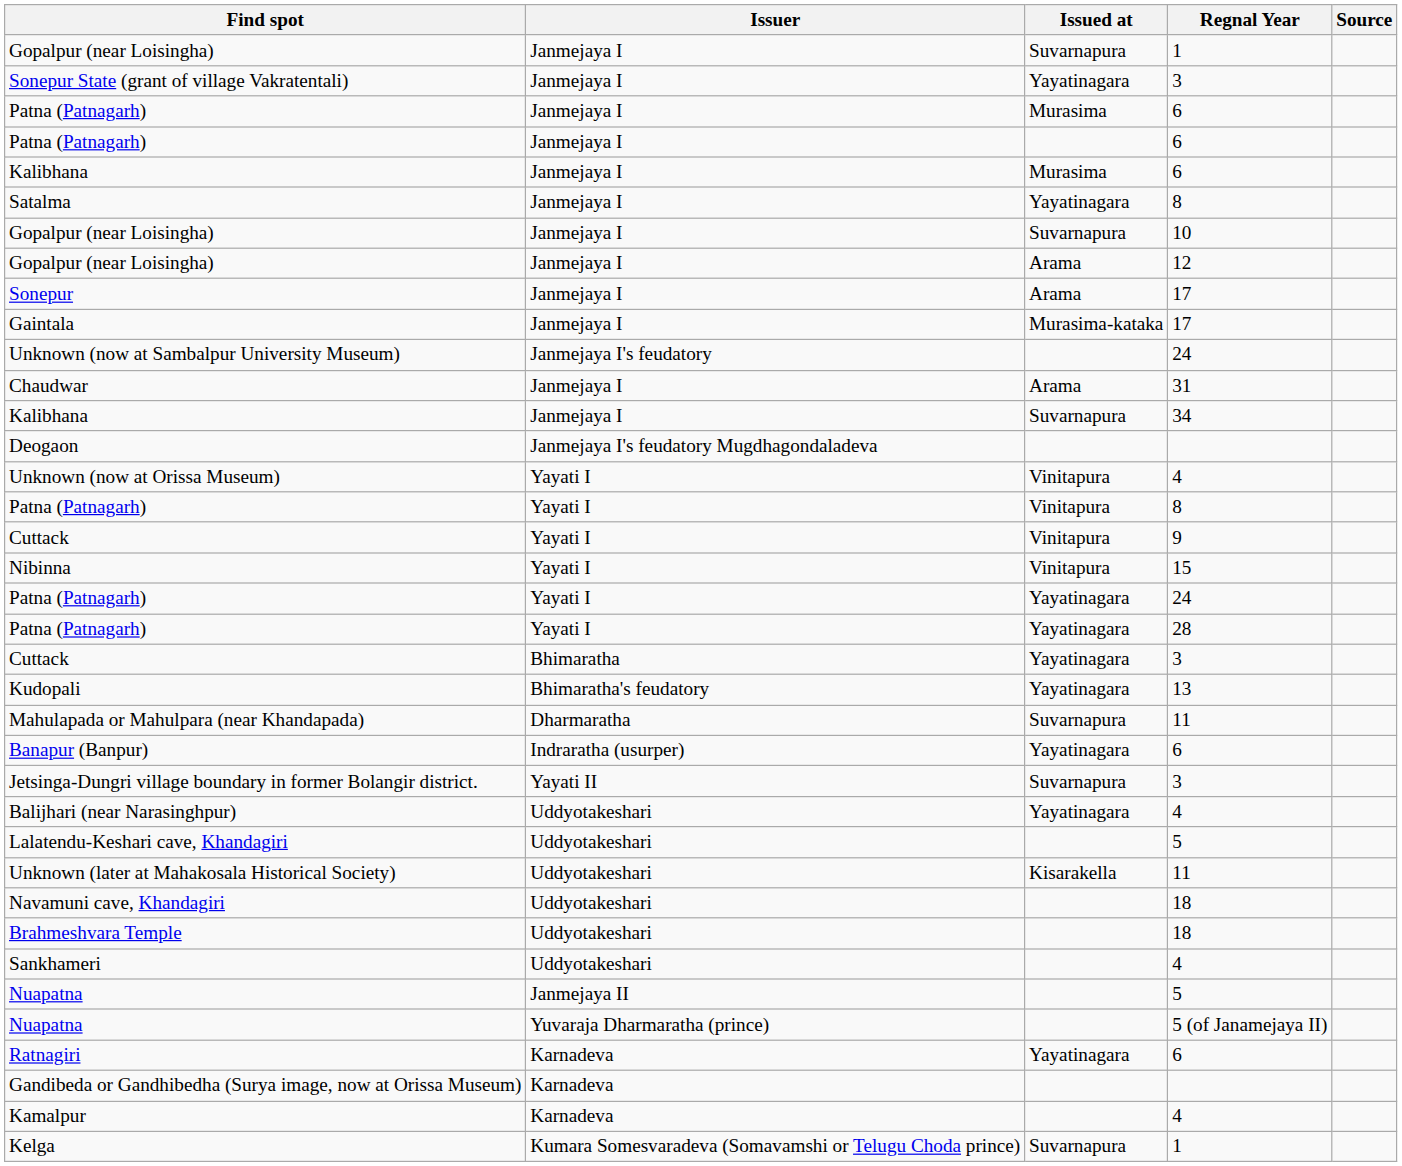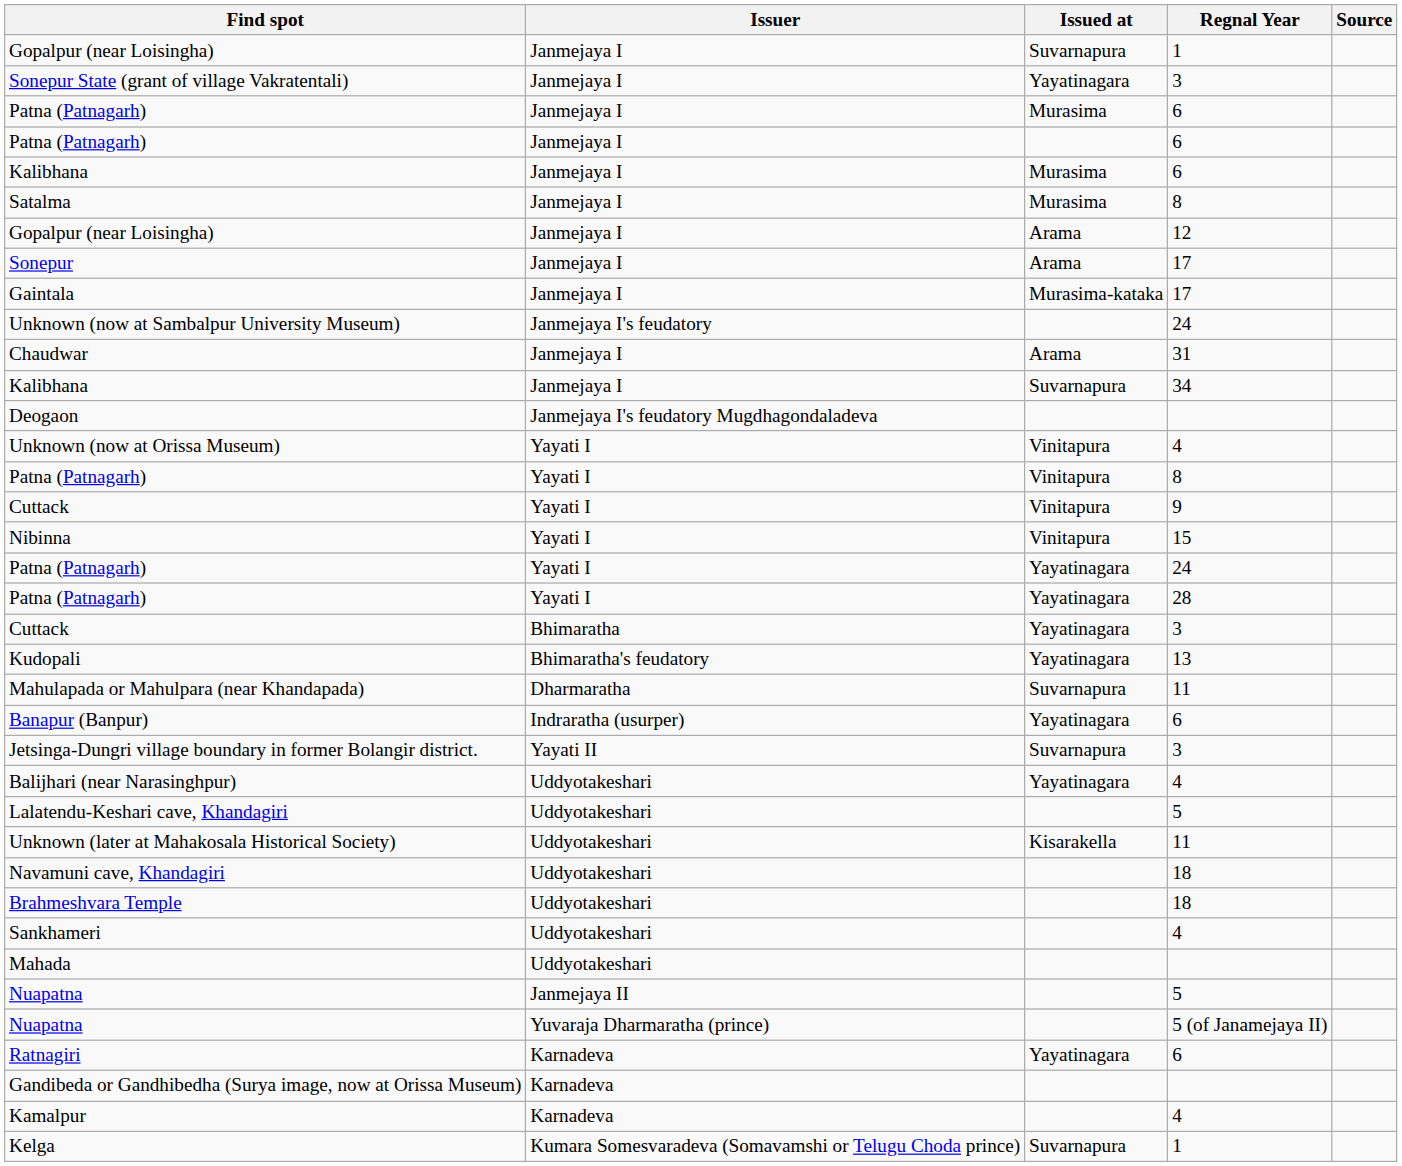Satalma | Issued at: Yayatinagara -> Murasima
- row: Gopalpur (near Loisingha) | Janmejaya I | Suvarnapura | 10
+ row: Mahada | Uddyotakeshari
